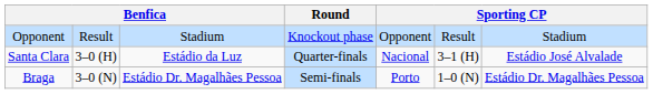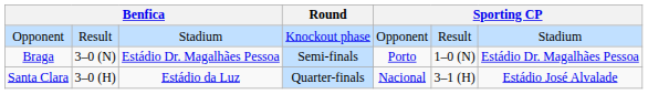rows swapped: Santa Clara <-> Braga
